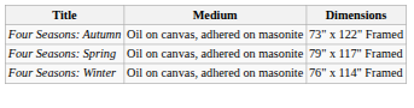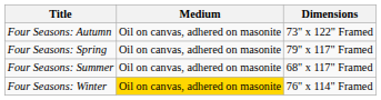+ row: Four Seasons: Summer | Oil on canvas, adhered on masonite | 68" x 117" Framed
Four Seasons: Winter | Medium: no background -> gold background
